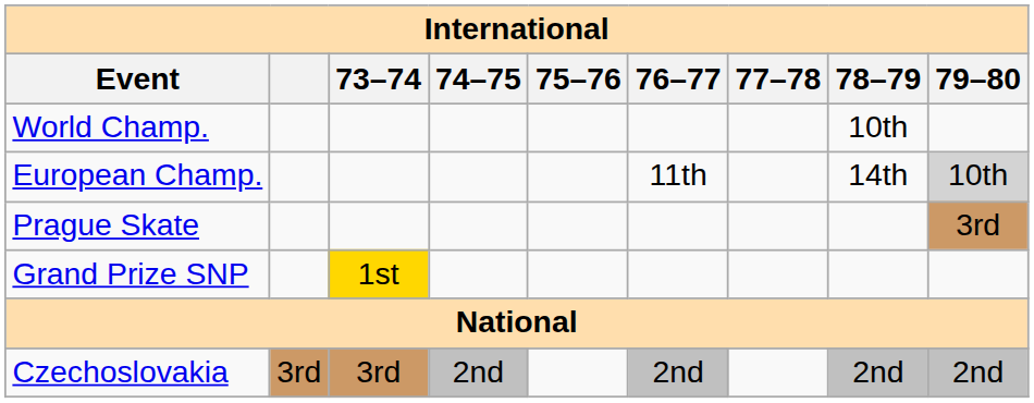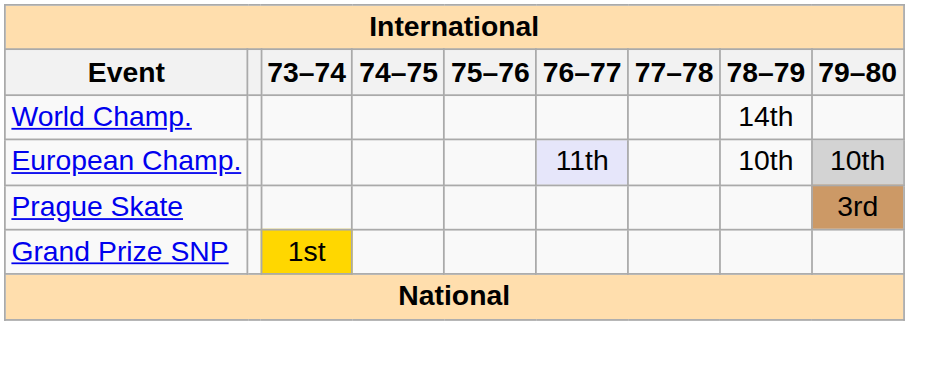World Champ. | 78–79: 10th -> 14th
European Champ. | 76–77: no background -> lavender background
European Champ. | 78–79: 14th -> 10th
- row: Czechoslovakia | 3rd | 3rd | 2nd | 2nd | 2nd | 2nd
